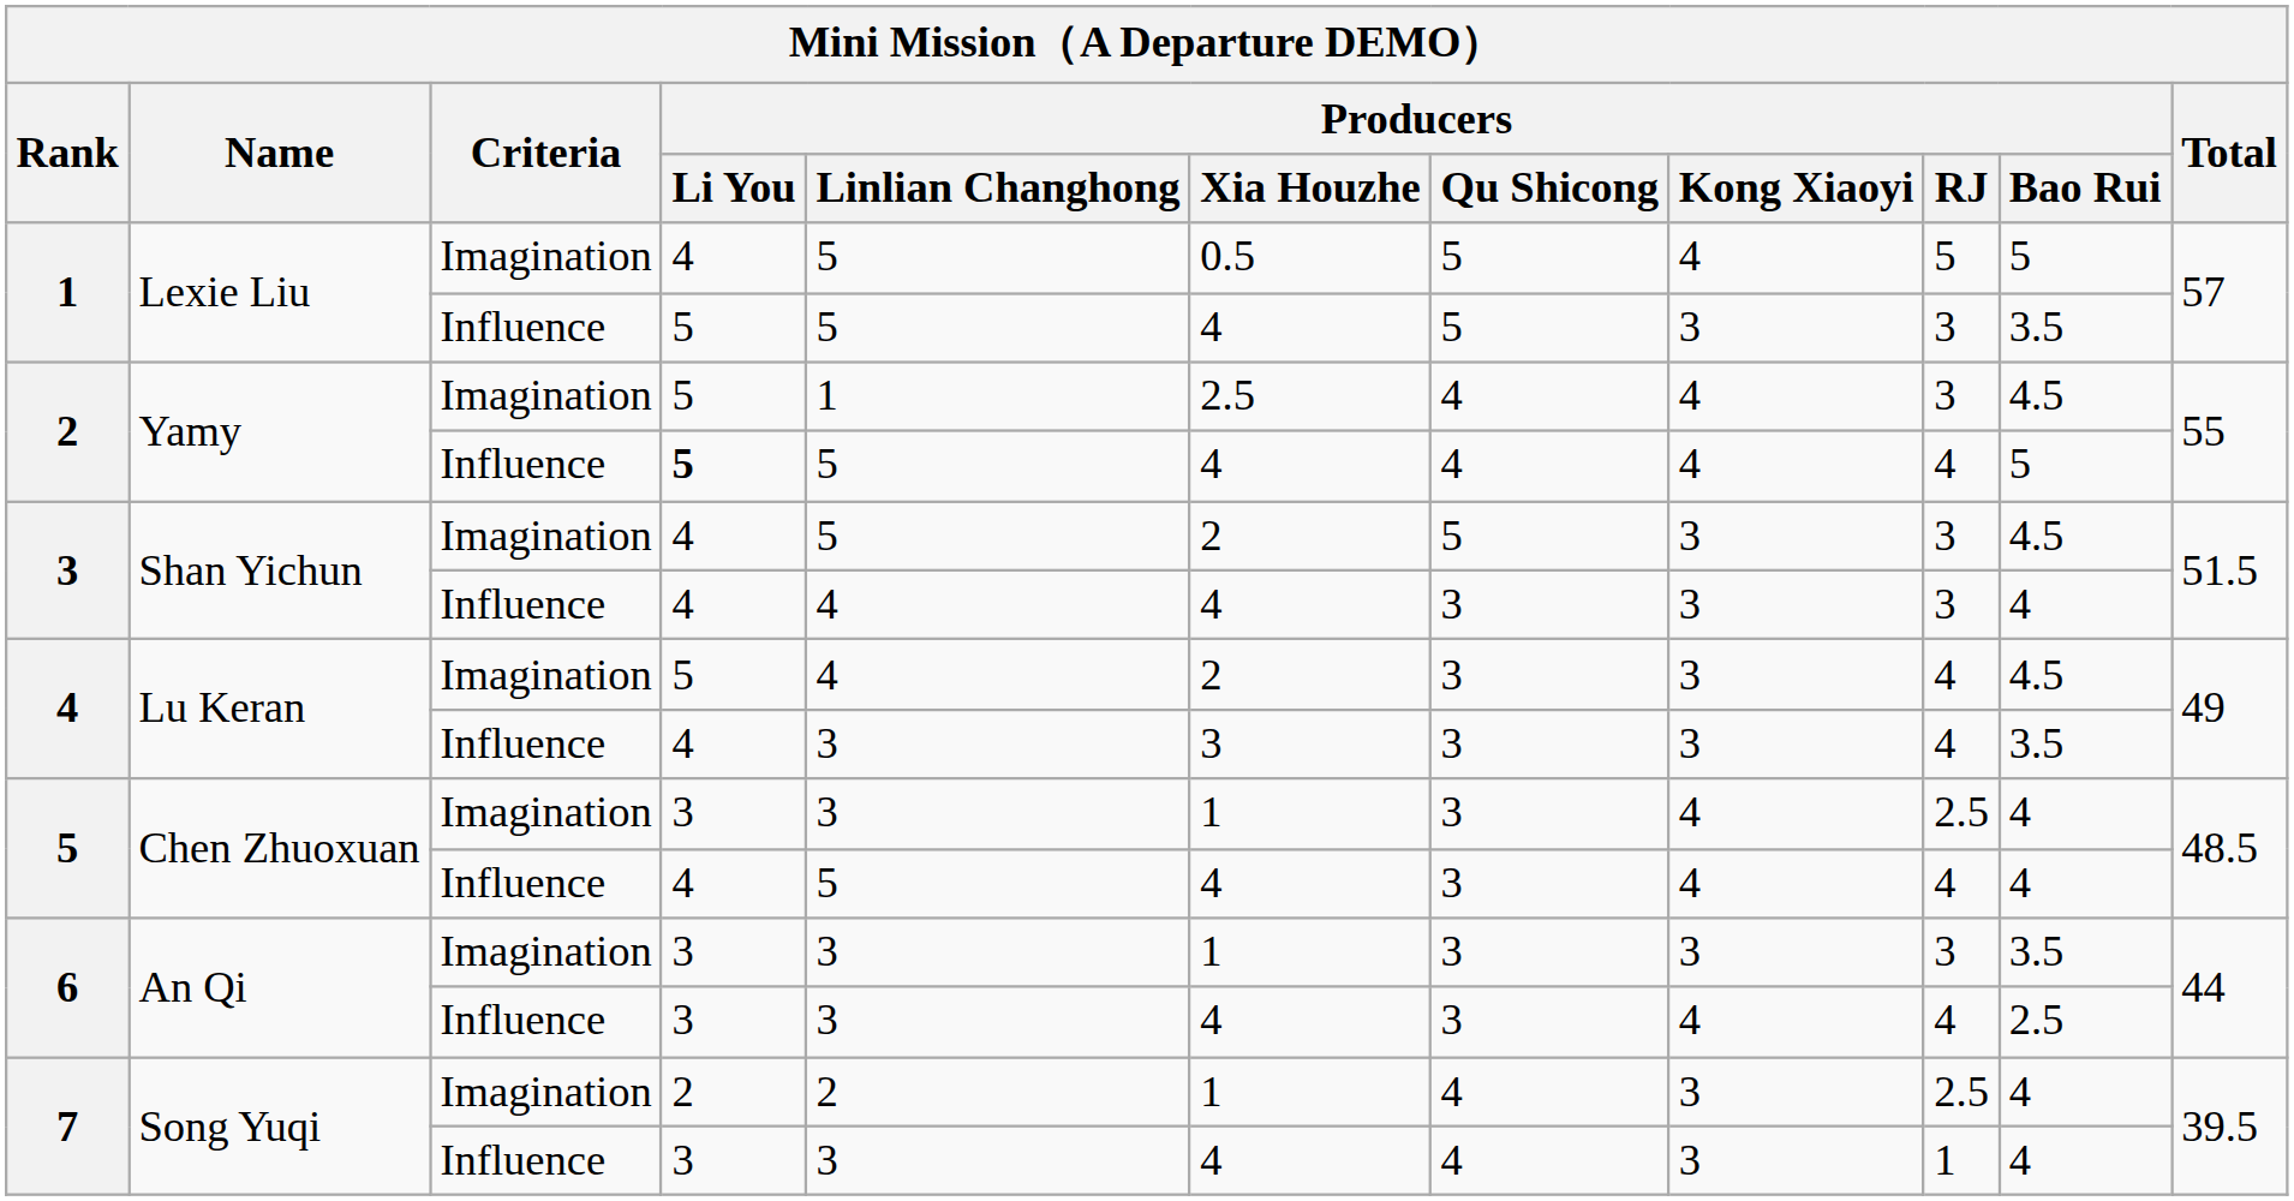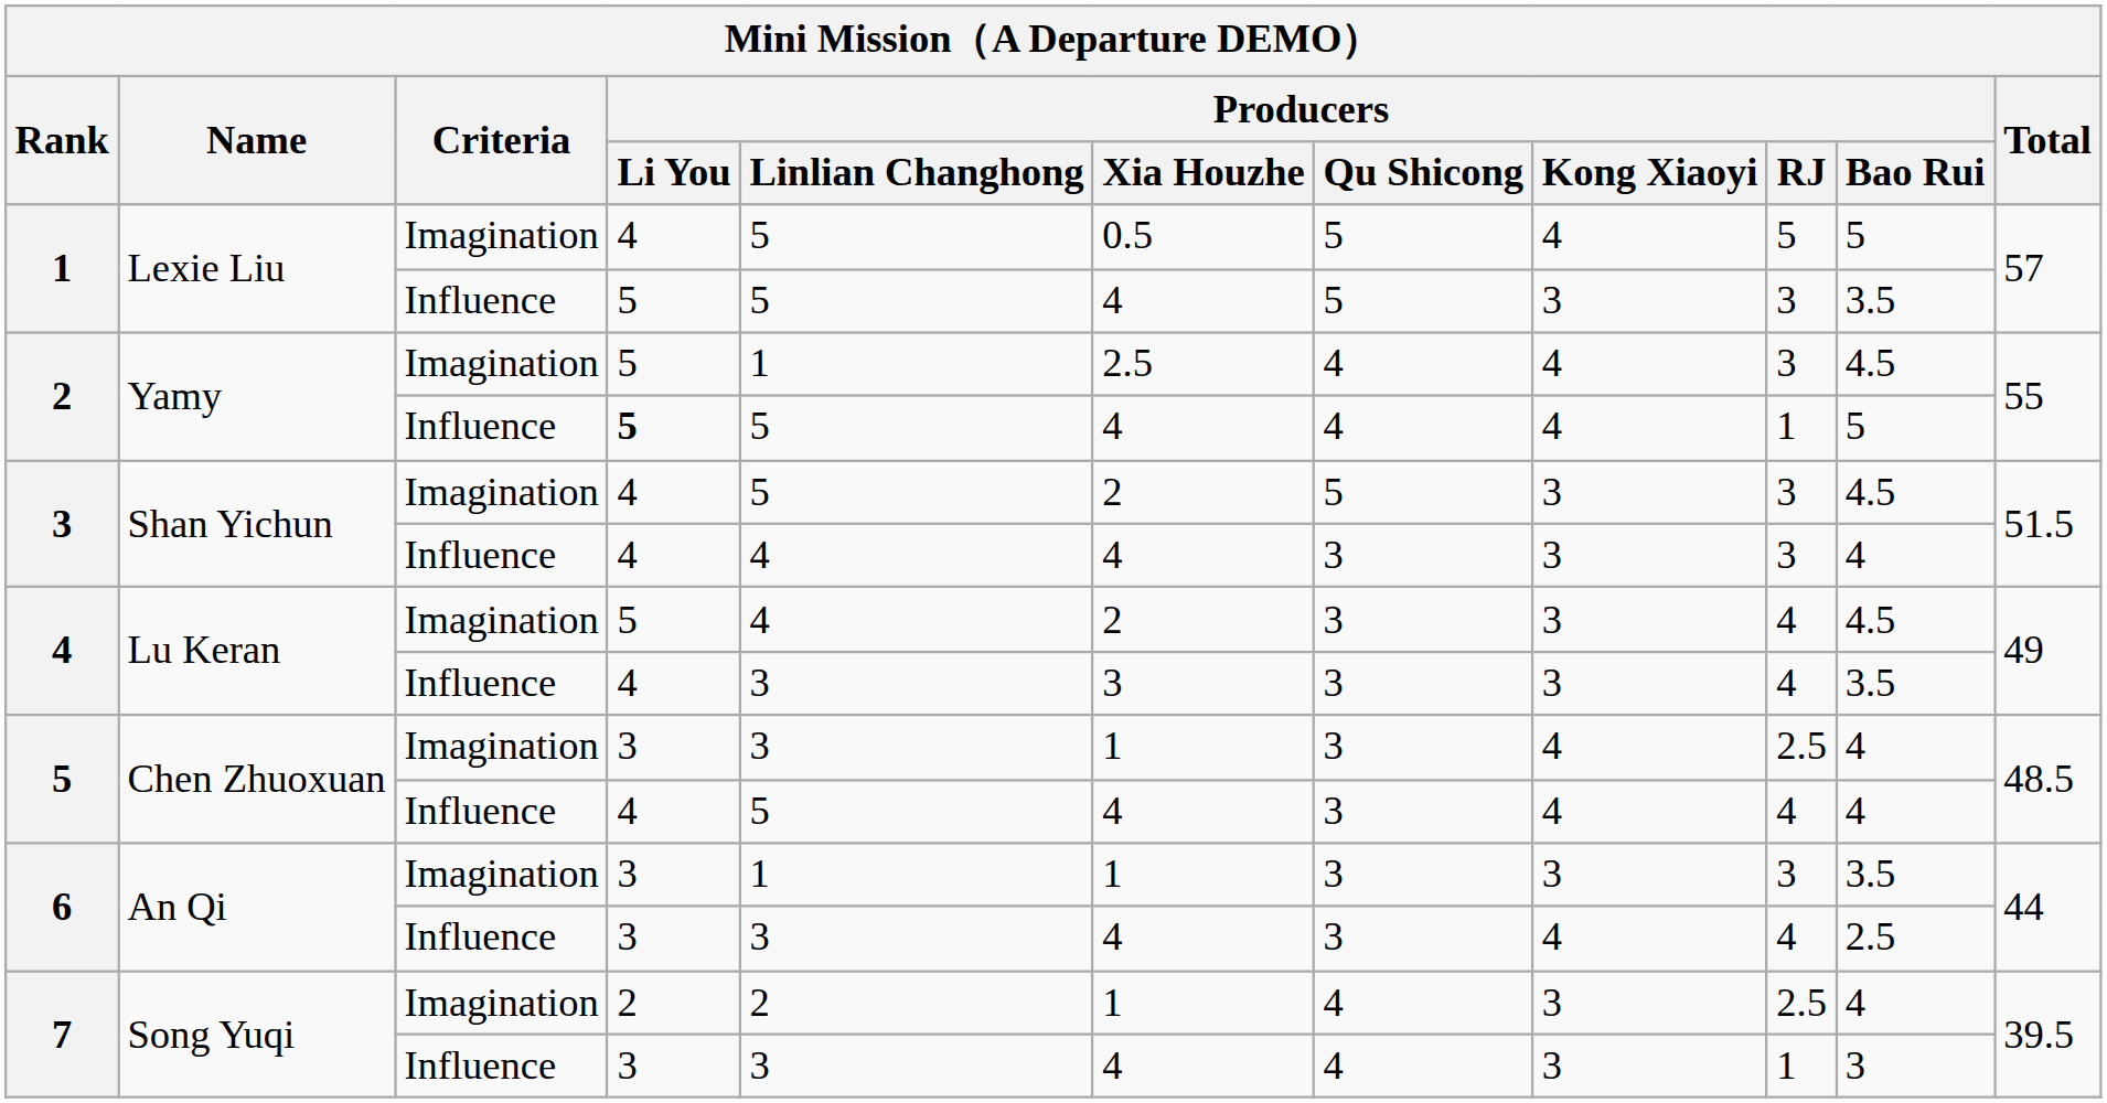2 / Influence | Producers / RJ: 4 -> 1
6 / Imagination | Producers / Linlian Changhong: 3 -> 1
7 / Influence | Producers / Bao Rui: 4 -> 3
